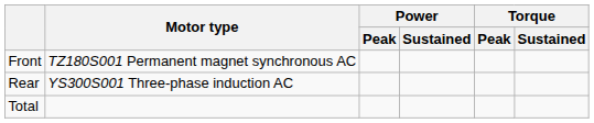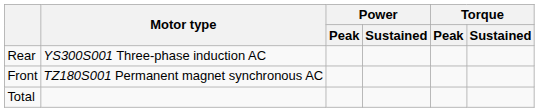rows swapped: Front <-> Rear
